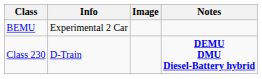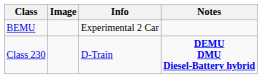columns swapped: Info <-> Image
